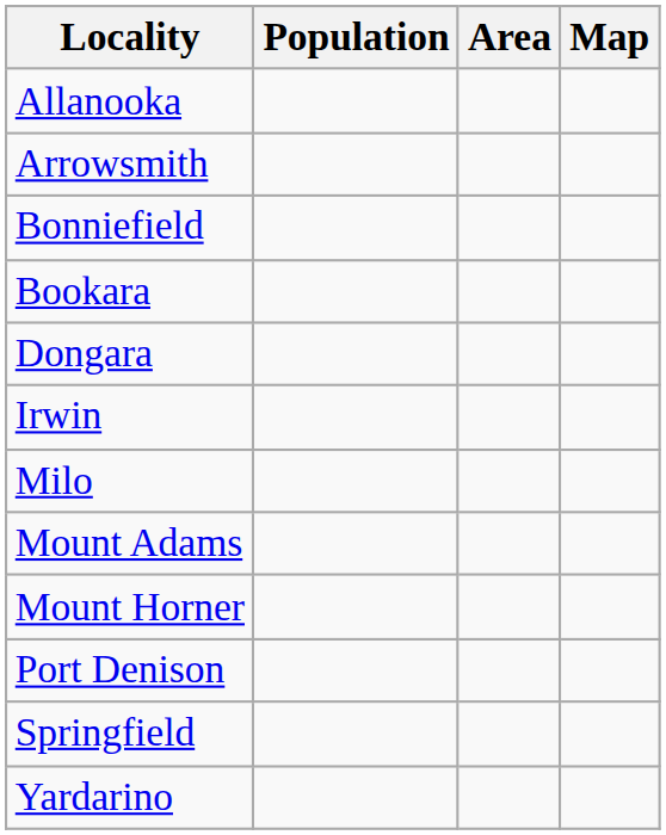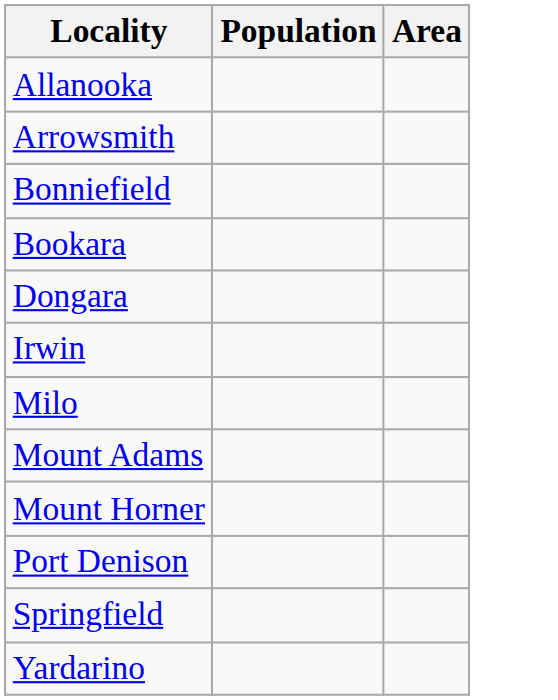- column: Map
